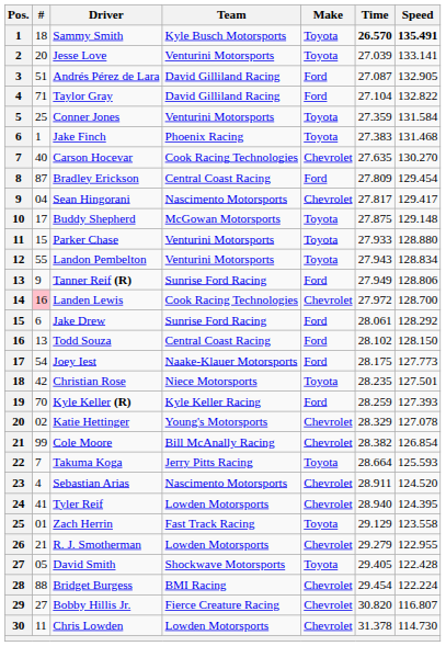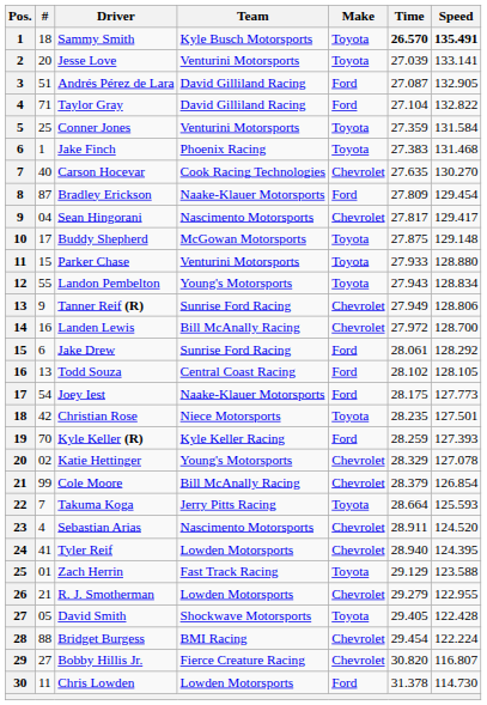Bradley Erickson | Team: Central Coast Racing -> Naake-Klauer Motorsports
Landon Pembelton | Team: Venturini Motorsports -> Young's Motorsports
Tanner Reif (R) | Make: Ford -> Chevrolet
Landen Lewis | #: pink background -> no background
Landen Lewis | Team: Cook Racing Technologies -> Bill McAnally Racing
Todd Souza | Speed: 128.150 -> 128.105
Cole Moore | Time: 28.382 -> 28.379
Zach Herrin | Speed: 123.558 -> 123.588
Chris Lowden | Make: Chevrolet -> Ford
